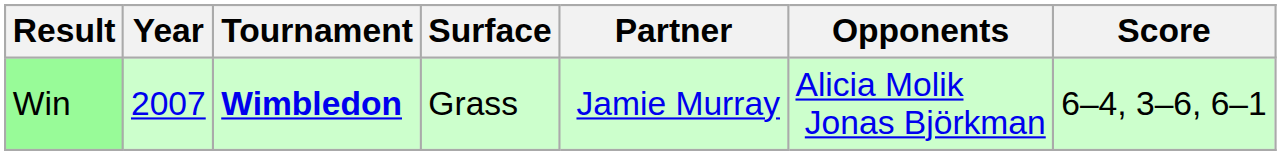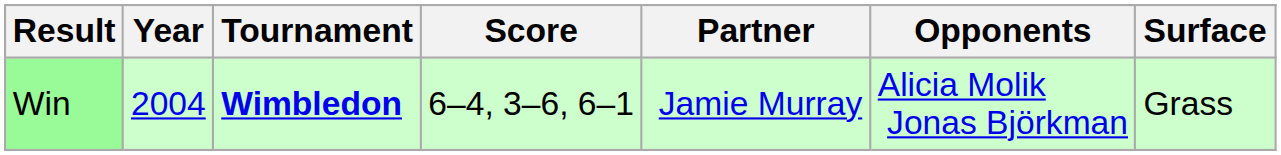columns swapped: Surface <-> Score
Win | Year: 2007 -> 2004
